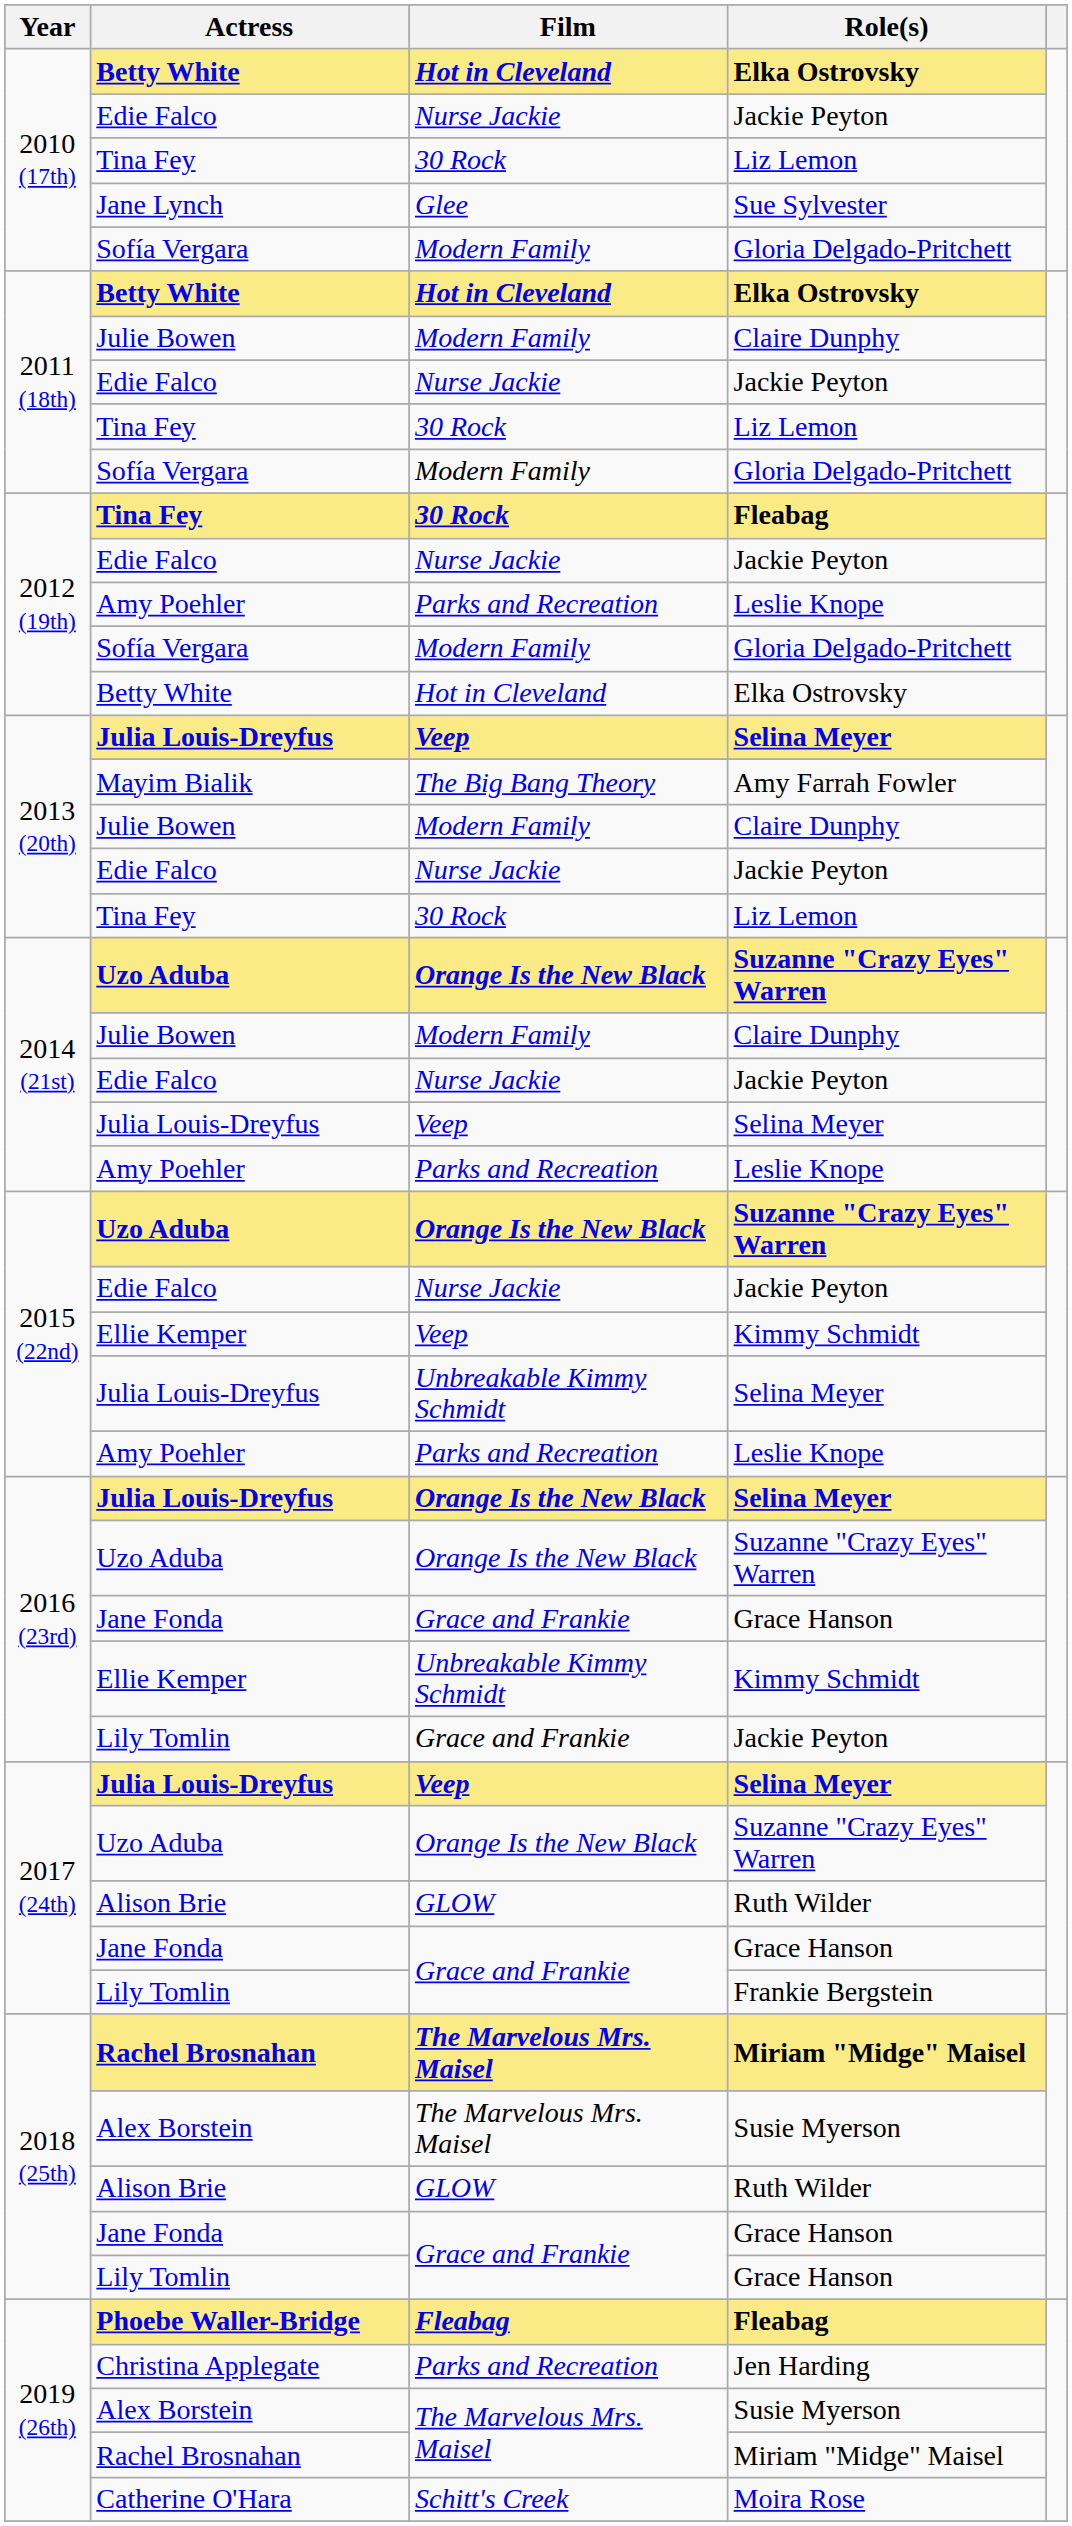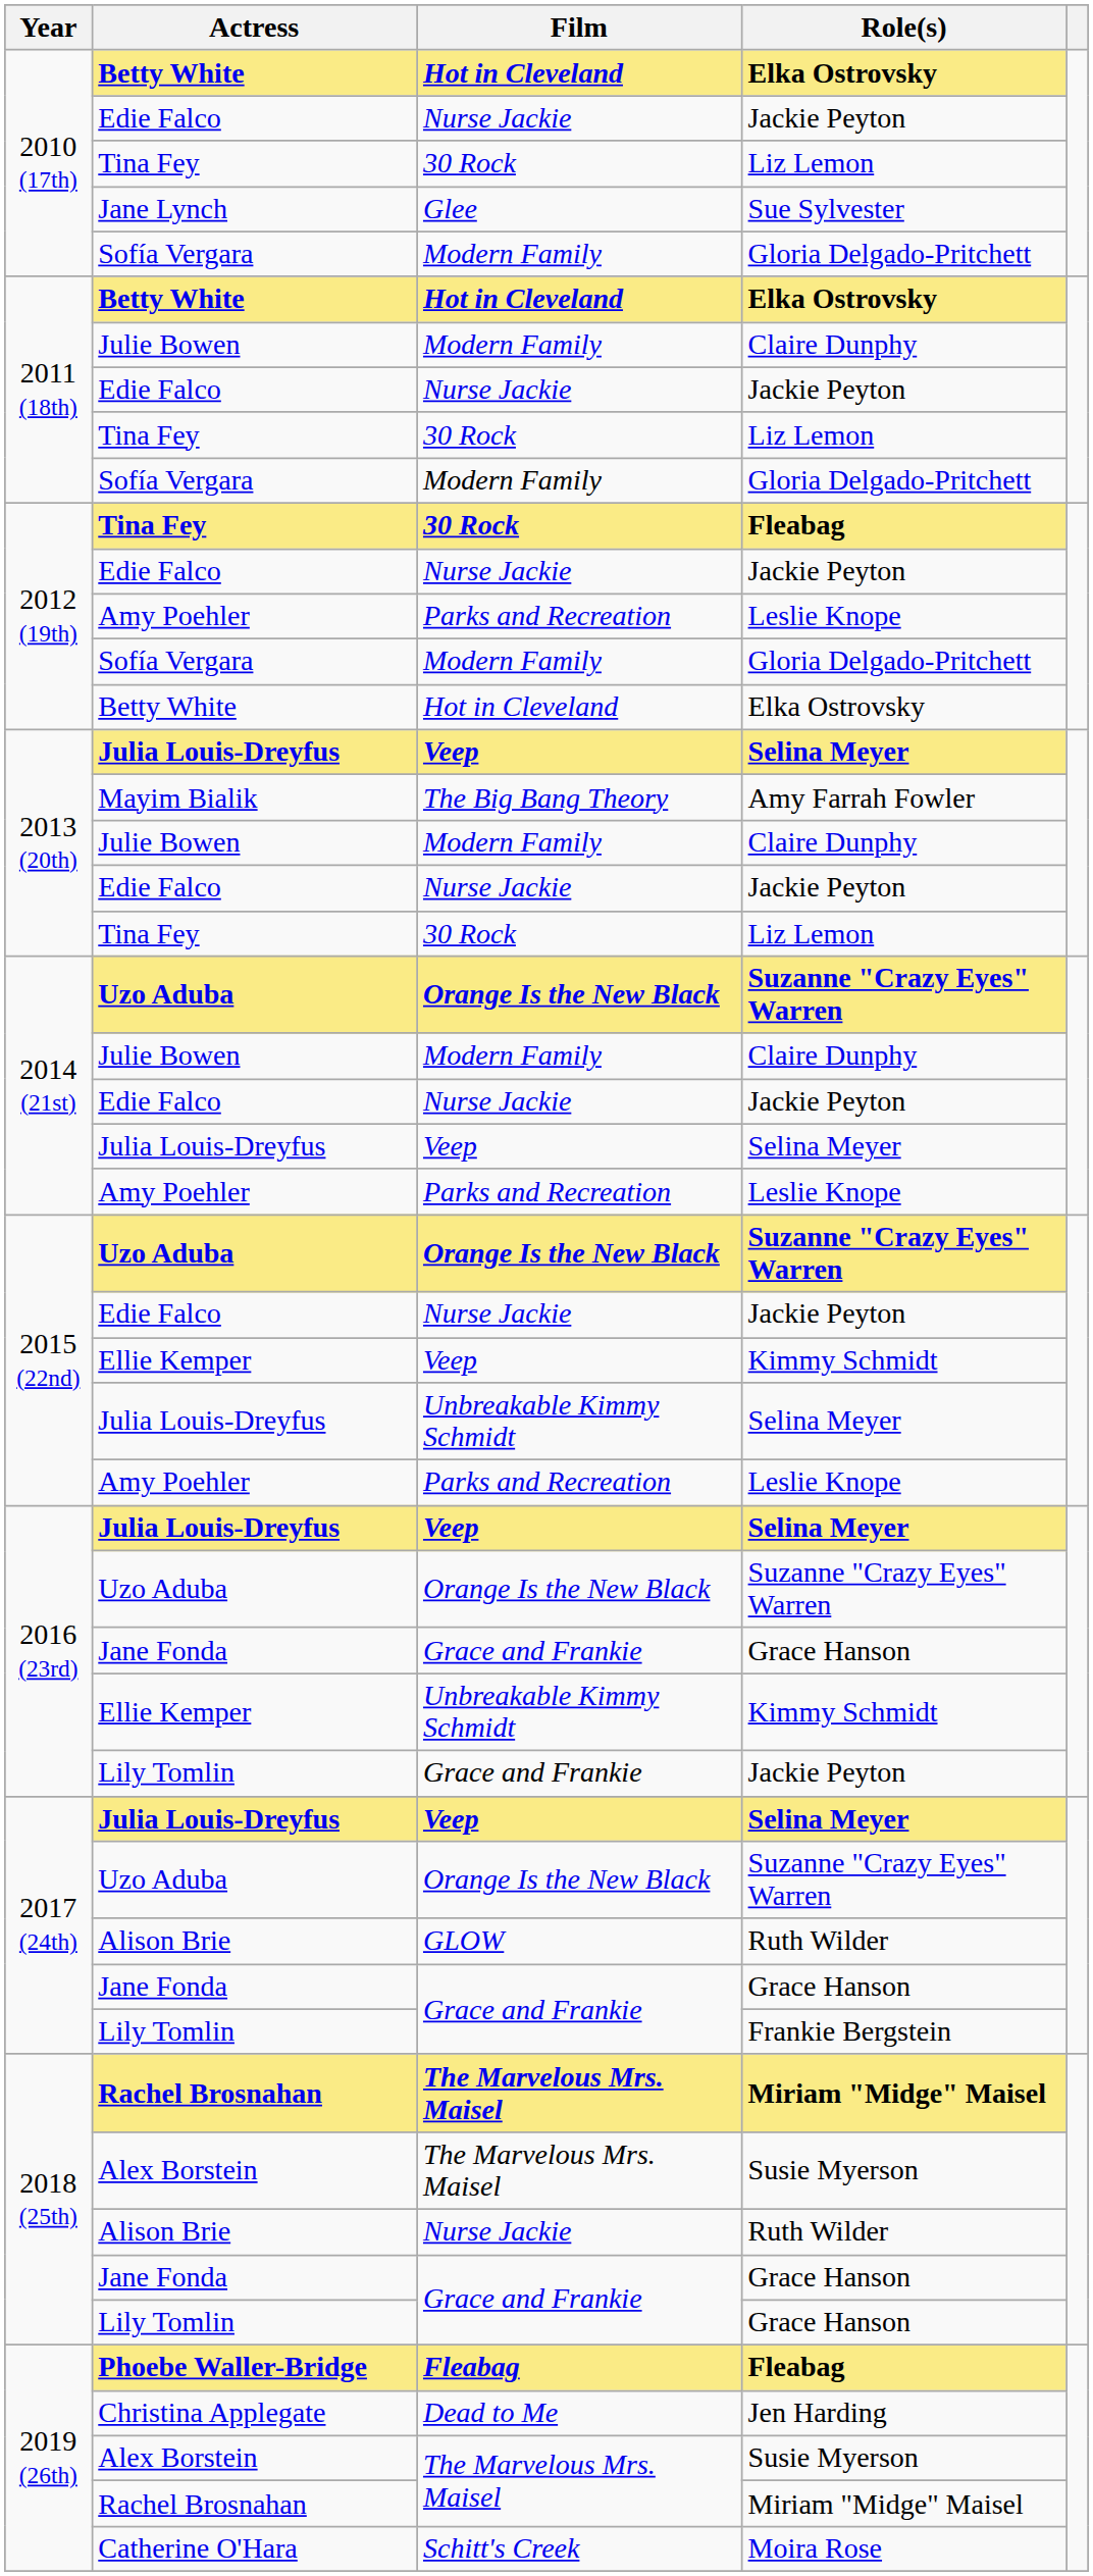2016 (23rd) / Julia Louis-Dreyfus | Film: Orange Is the New Black -> Veep
2018 (25th) / Alison Brie | Film: GLOW -> Nurse Jackie
Christina Applegate | Film: Parks and Recreation -> Dead to Me
